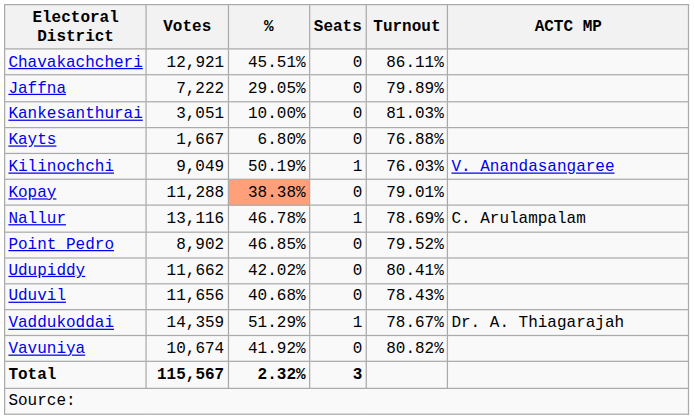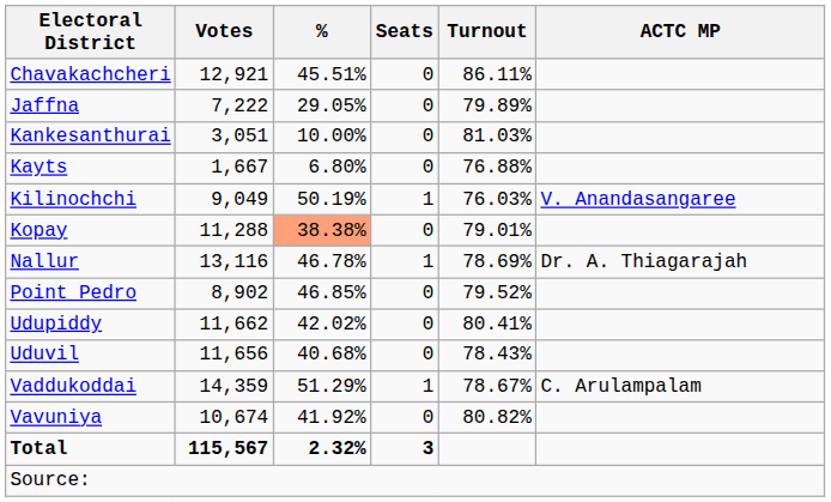Nallur | ACTC MP: C. Arulampalam -> Dr. A. Thiagarajah
Vaddukoddai | ACTC MP: Dr. A. Thiagarajah -> C. Arulampalam
